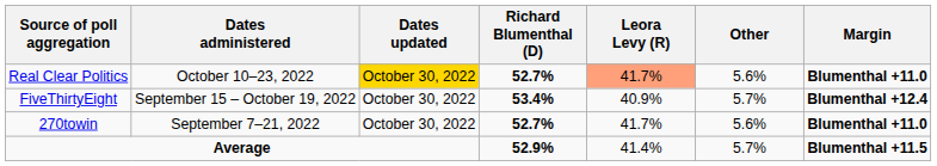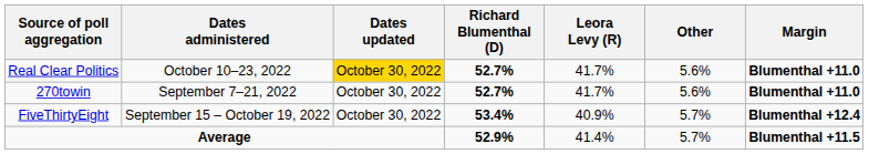Real Clear Politics | Leora Levy (R): lightsalmon background -> no background
rows swapped: FiveThirtyEight <-> 270towin
